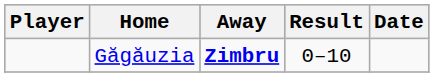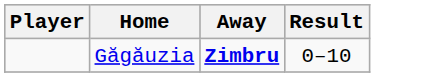- column: Date
